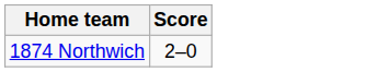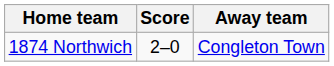+ column: Away team | Congleton Town
